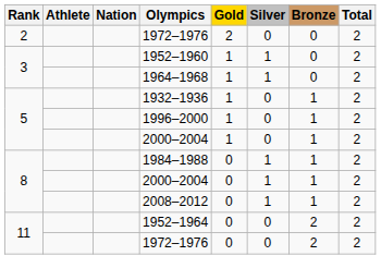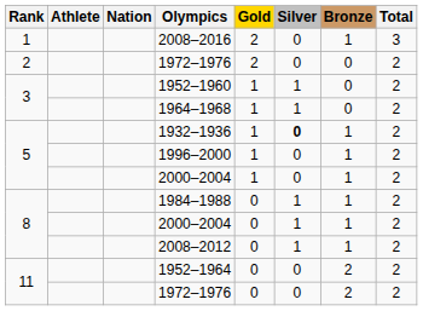+ row: 1 | 2008–2016 | 2 | 0 | 1 | 3
1932–1936 | Silver: normal -> bold
